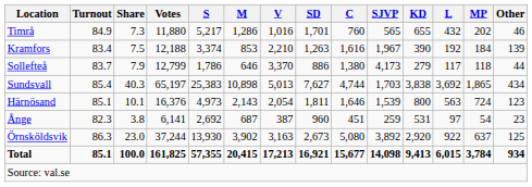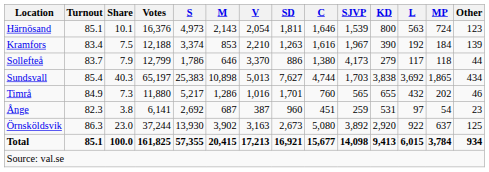rows swapped: Härnösand <-> Timrå
